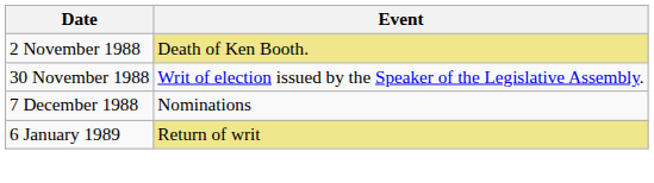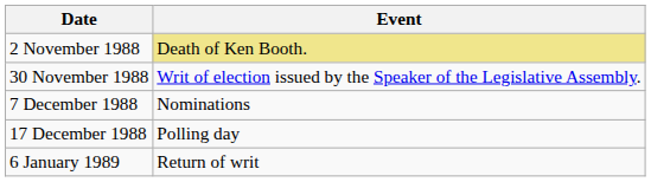+ row: 17 December 1988 | Polling day
6 January 1989 | Event: khaki background -> no background
